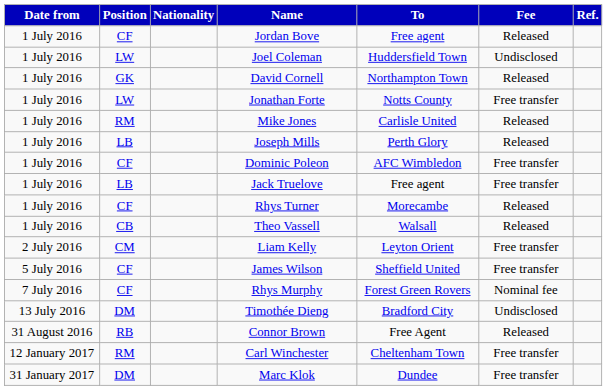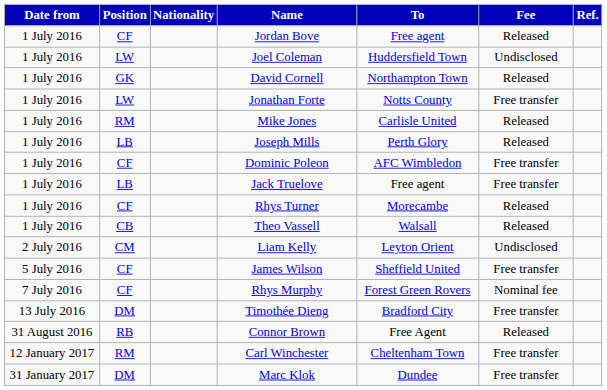Liam Kelly | Fee: Free transfer -> Undisclosed
Timothée Dieng | Fee: Undisclosed -> Free transfer
